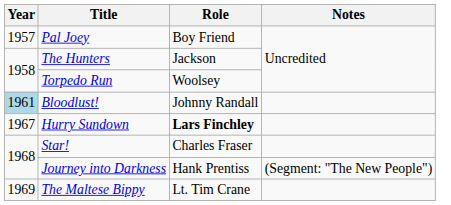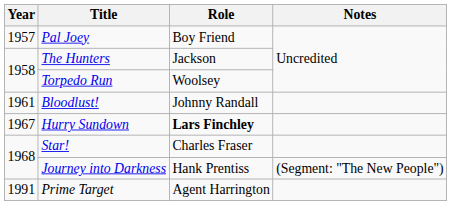Bloodlust! | Year: lightblue background -> no background
- row: 1969 | The Maltese Bippy | Lt. Tim Crane
+ row: 1991 | Prime Target | Agent Harrington
